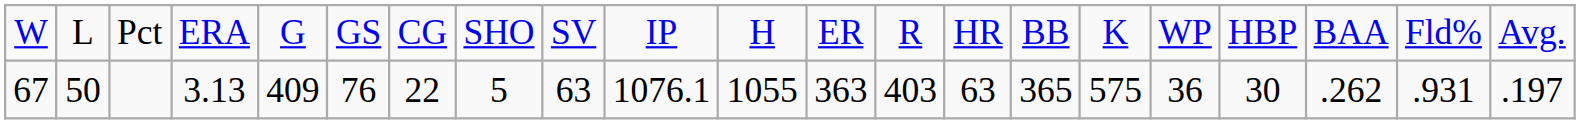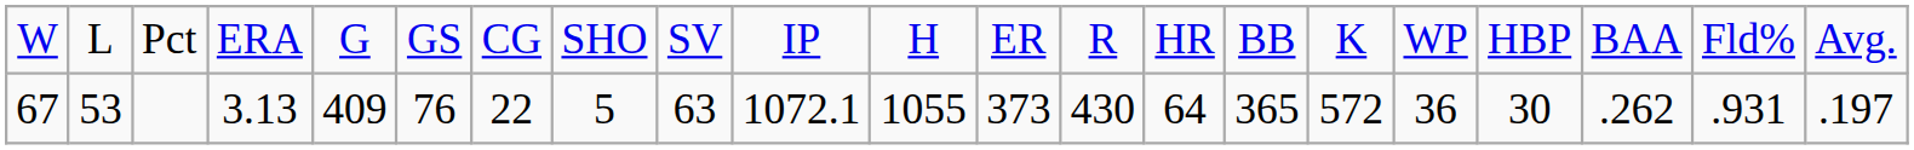67 | column 2: 50 -> 53
67 | column 10: 1076.1 -> 1072.1
67 | column 12: 363 -> 373
67 | column 13: 403 -> 430
67 | column 14: 63 -> 64
67 | column 16: 575 -> 572
